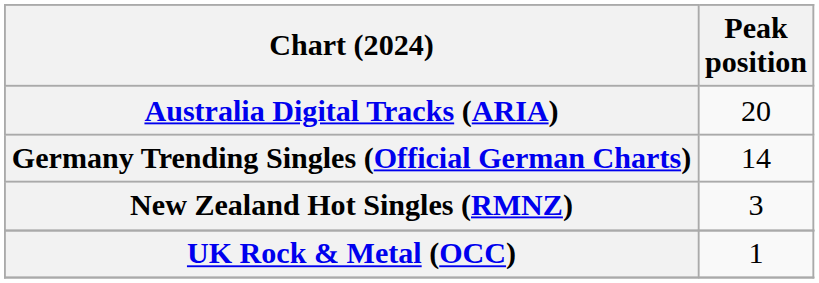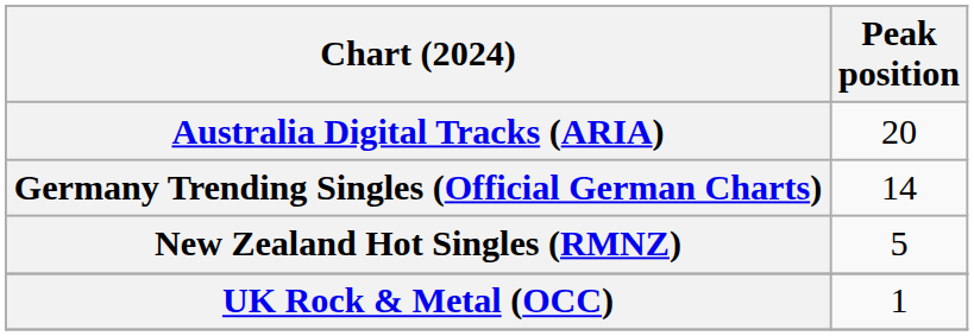New Zealand Hot Singles (RMNZ) | Peak position: 3 -> 5
